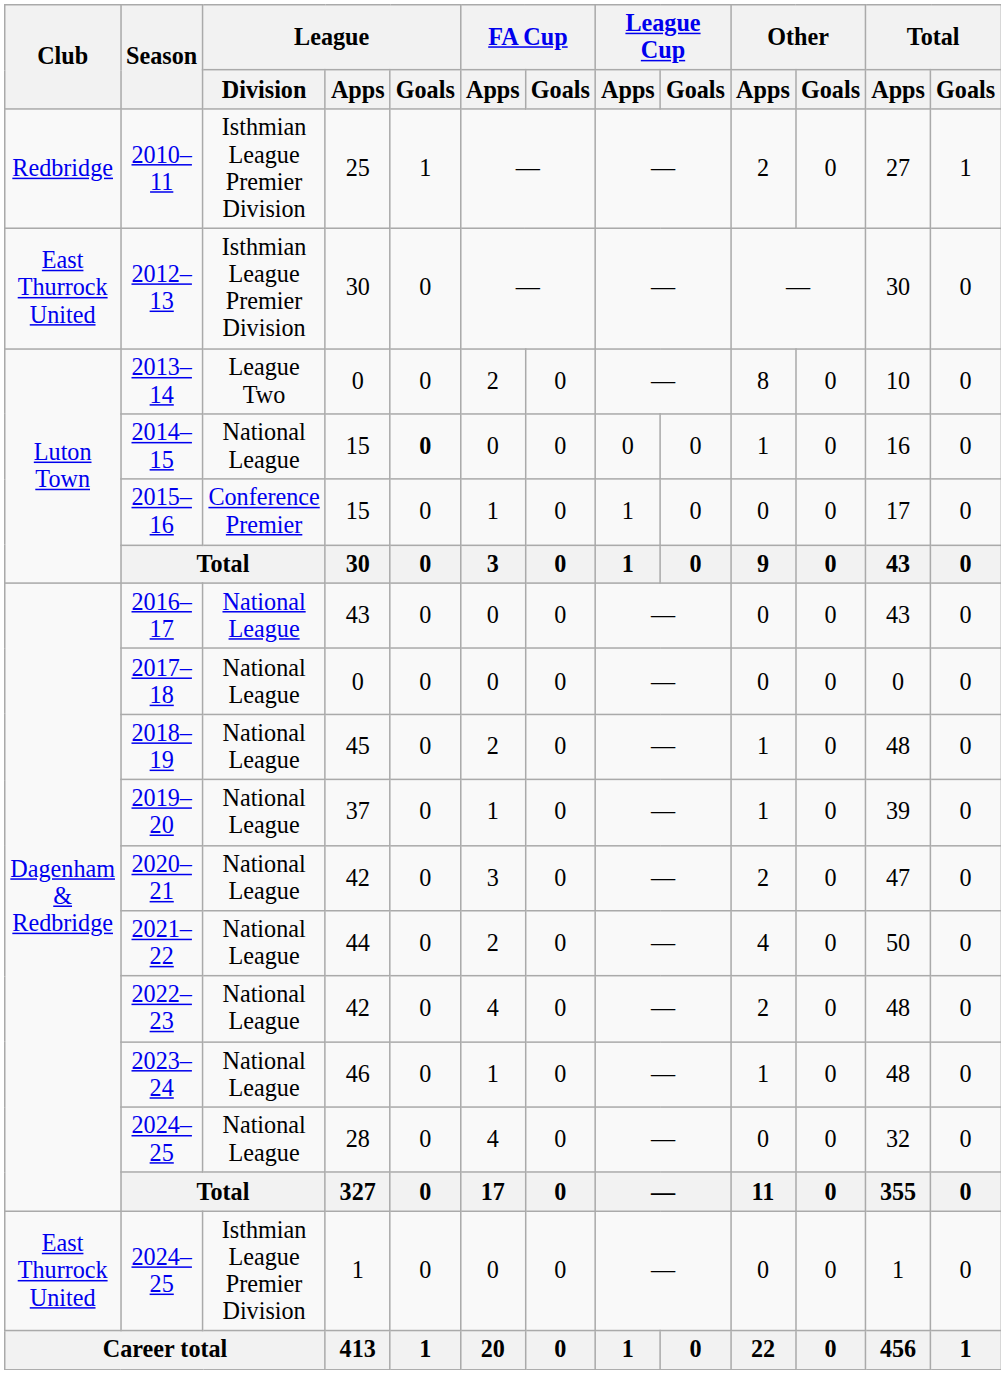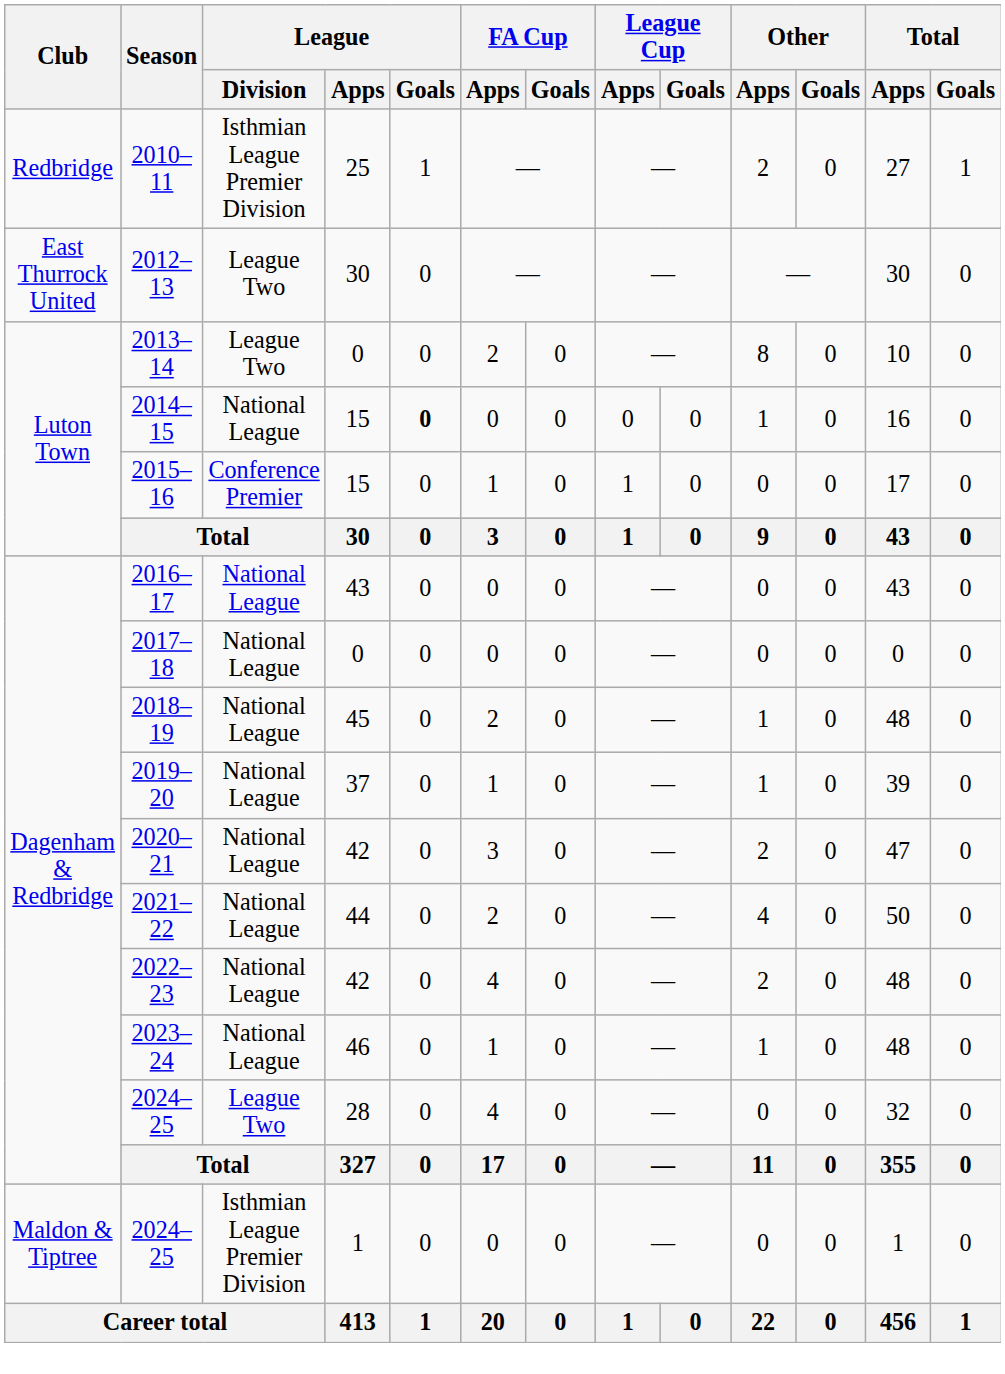2012–13 | League / Division: Isthmian League Premier Division -> League Two
2024–25 / 28 | League / Division: National League -> League Two
2024–25 / 1 | Club: East Thurrock United -> Maldon & Tiptree
